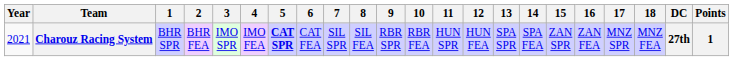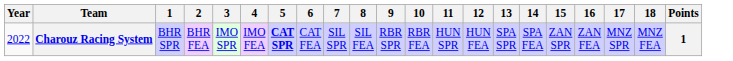- column: DC | 27th
Charouz Racing System | Year: 2021 -> 2022
